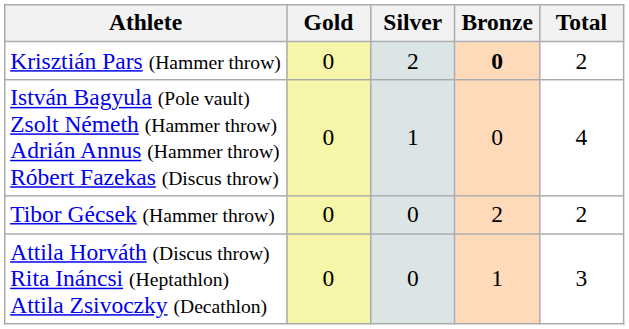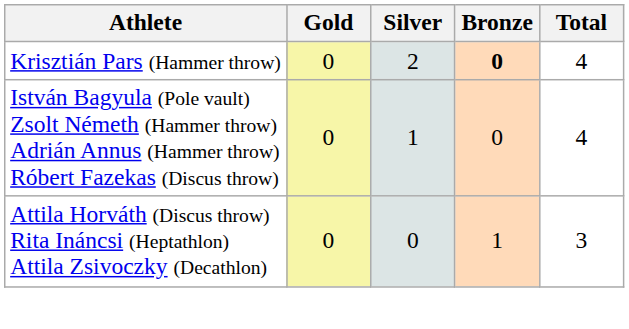Krisztián Pars (Hammer throw) | Total: 2 -> 4
- row: Tibor Gécsek (Hammer throw) | 0 | 0 | 2 | 2
